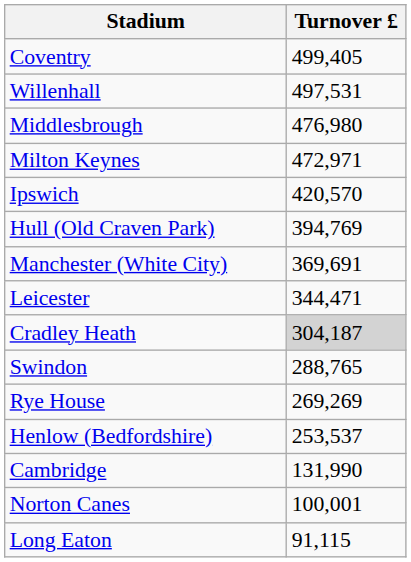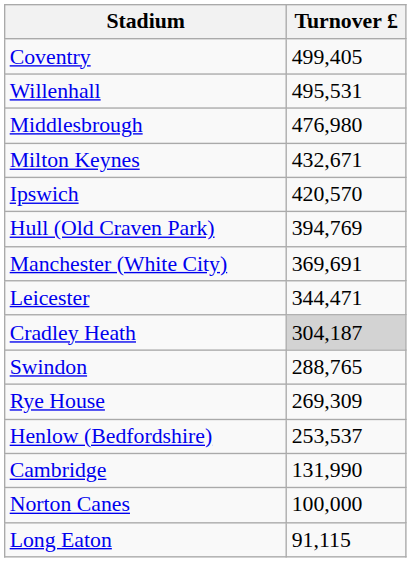Willenhall | Turnover £: 497,531 -> 495,531
Milton Keynes | Turnover £: 472,971 -> 432,671
Rye House | Turnover £: 269,269 -> 269,309
Norton Canes | Turnover £: 100,001 -> 100,000
